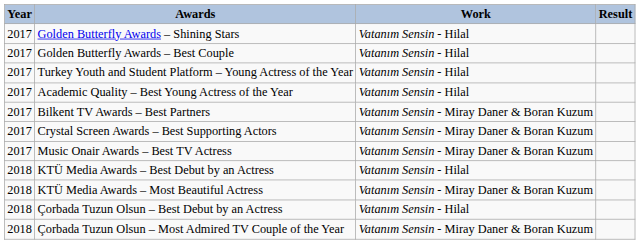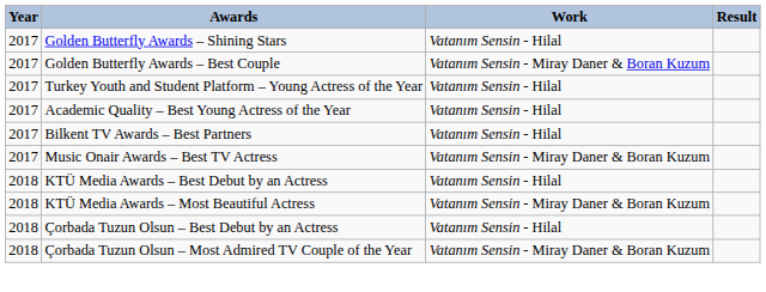Golden Butterfly Awards – Best Couple | Work: Vatanım Sensin - Hilal -> Vatanım Sensin - Miray Daner & Boran Kuzum
Bilkent TV Awards – Best Partners | Work: Vatanım Sensin - Miray Daner & Boran Kuzum -> Vatanım Sensin - Hilal
- row: 2017 | Crystal Screen Awards – Best Supporting Actors | Vatanım Sensin - Miray Daner & Boran Kuzum
